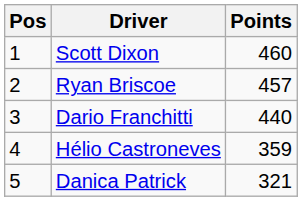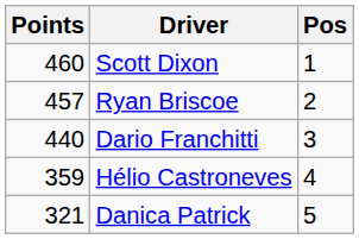columns swapped: Pos <-> Points
